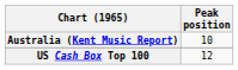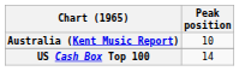US Cash Box Top 100 | Peak position: 12 -> 14
